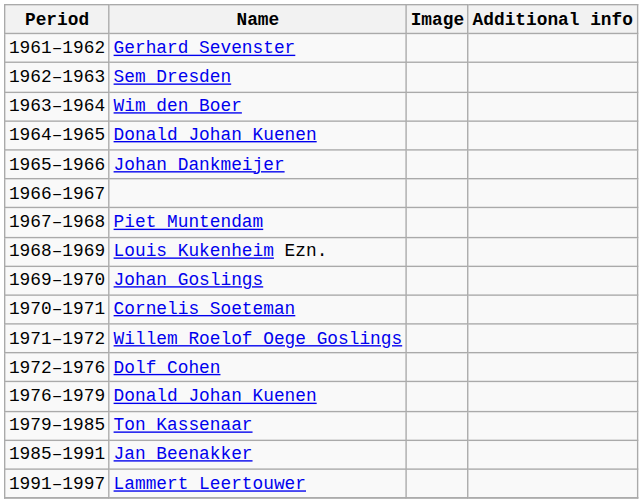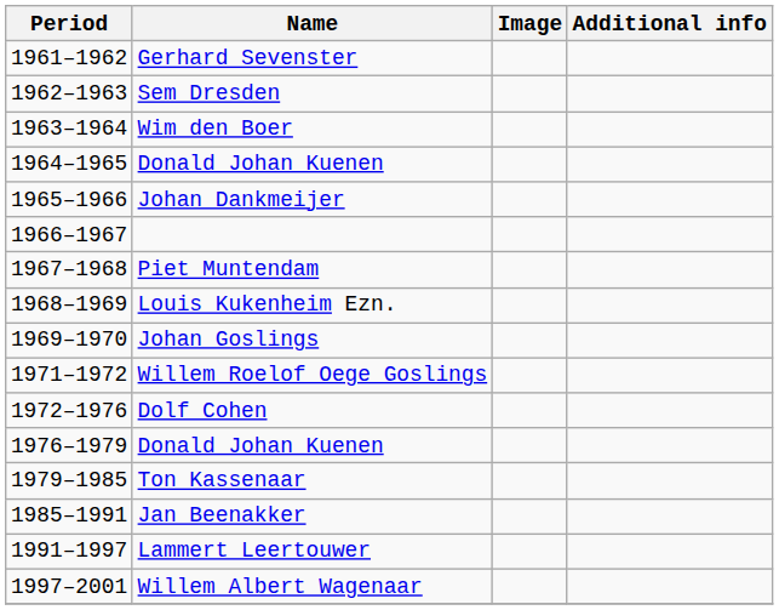- row: 1970–1971 | Cornelis Soeteman
+ row: 1997–2001 | Willem Albert Wagenaar
